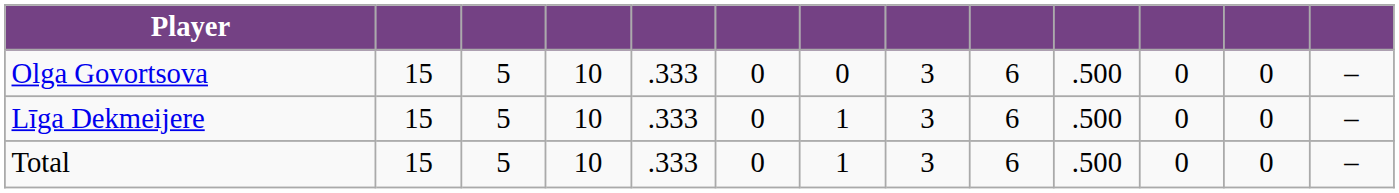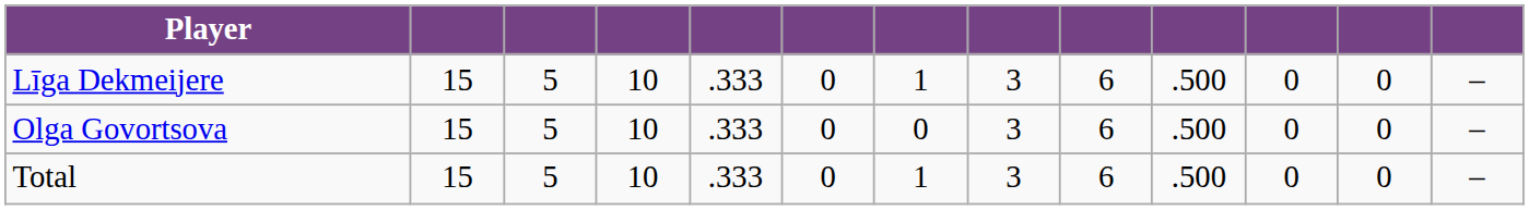rows swapped: Līga Dekmeijere <-> Olga Govortsova
